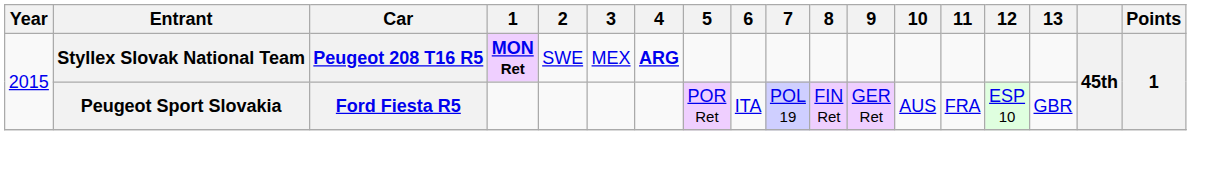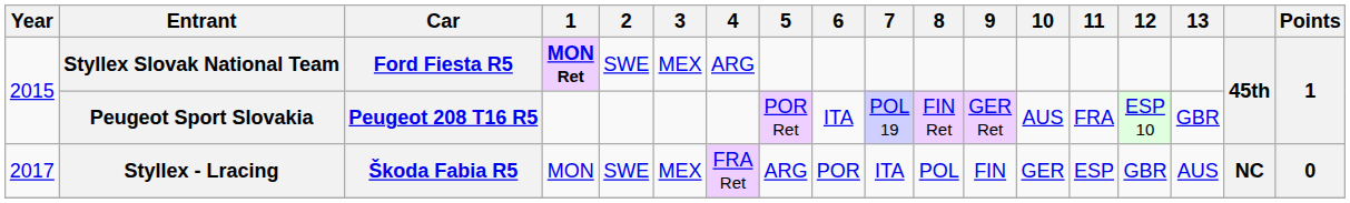Styllex Slovak National Team | Car: Peugeot 208 T16 R5 -> Ford Fiesta R5
Styllex Slovak National Team | 4: bold -> normal
Peugeot Sport Slovakia | Car: Ford Fiesta R5 -> Peugeot 208 T16 R5
+ row: 2017 | Styllex - Lracing | Škoda Fabia R5 | MON | SWE | MEX | FRA Ret | ARG | POR | ITA | POL | FIN | GER | ESP | GBR | AUS | NC | 0
